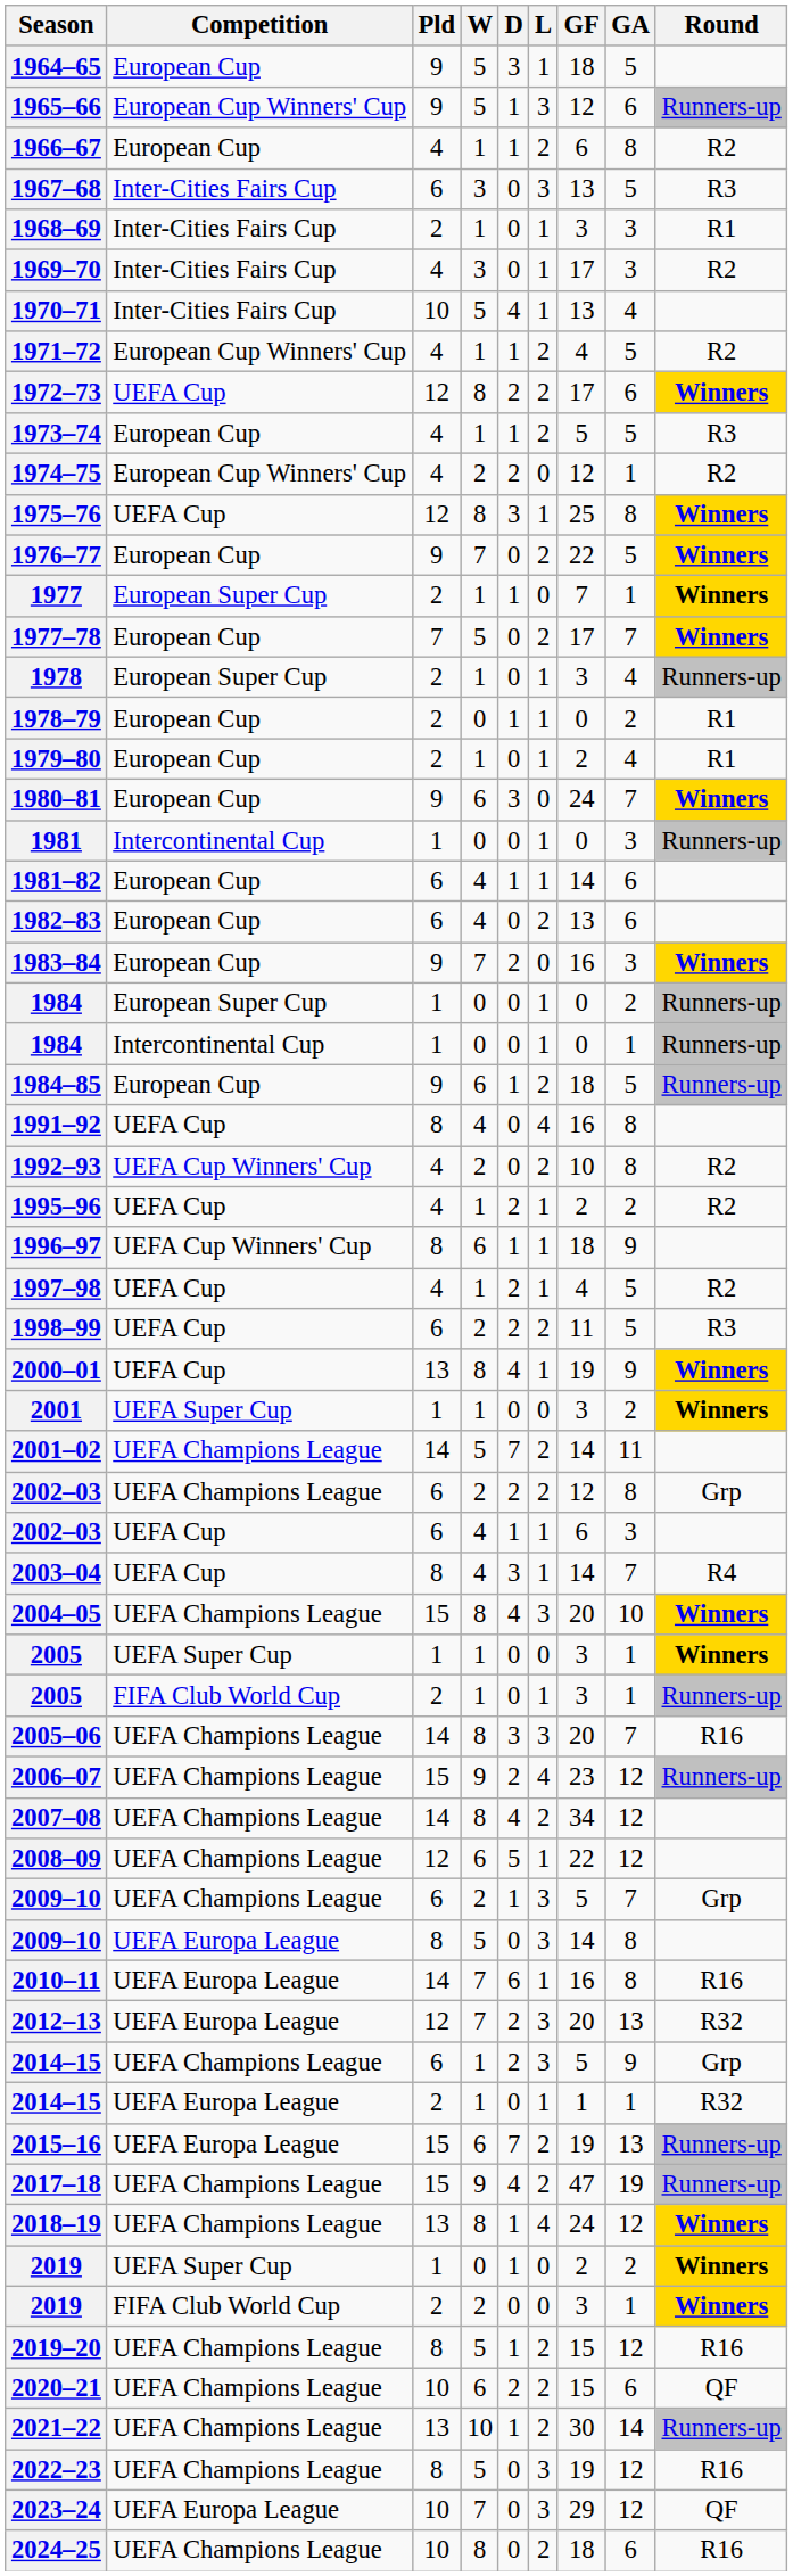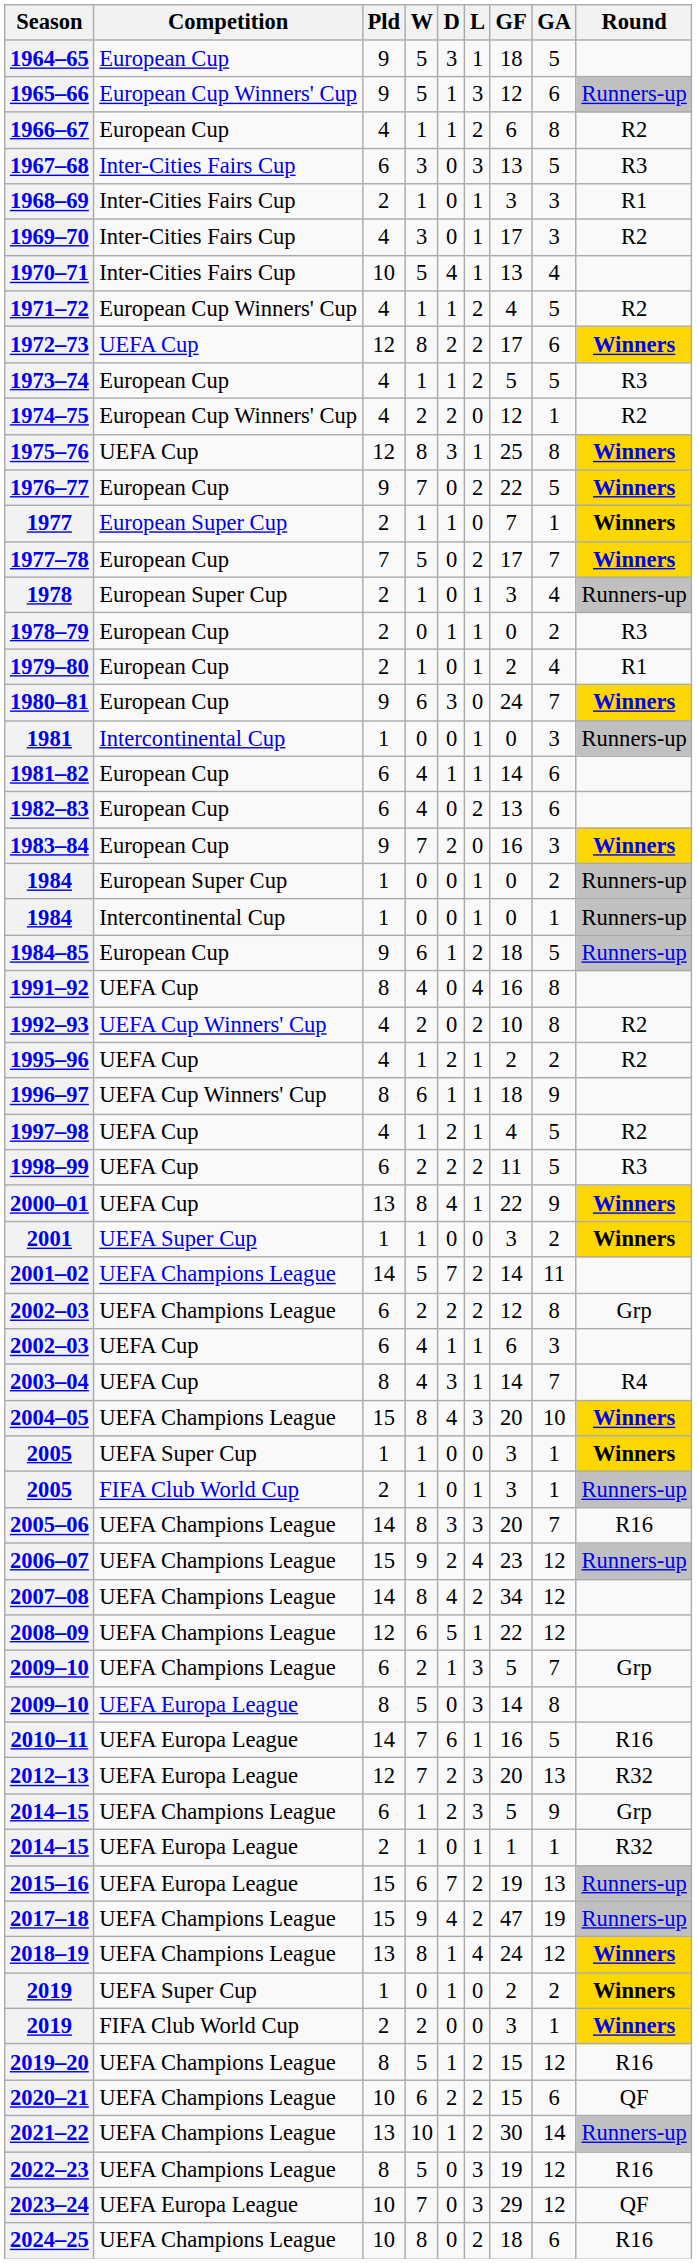1978–79 | Round: R1 -> R3
2000–01 | GF: 19 -> 22
2010–11 | GA: 8 -> 5
